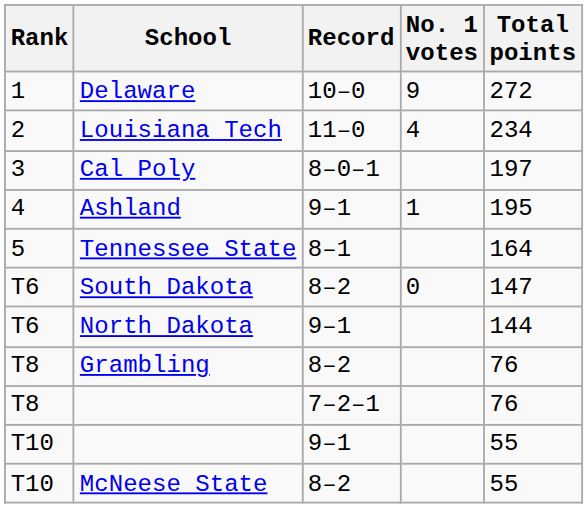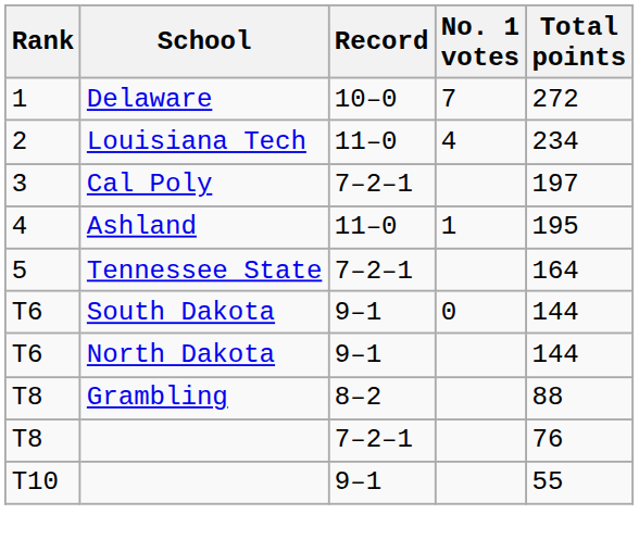Delaware | No. 1 votes: 9 -> 7
Cal Poly | Record: 8–0–1 -> 7–2–1
Ashland | Record: 9–1 -> 11–0
Tennessee State | Record: 8–1 -> 7–2–1
South Dakota | Record: 8–2 -> 9–1
South Dakota | Total points: 147 -> 144
Grambling | Total points: 76 -> 88
- row: T10 | McNeese State | 8–2 | 55
